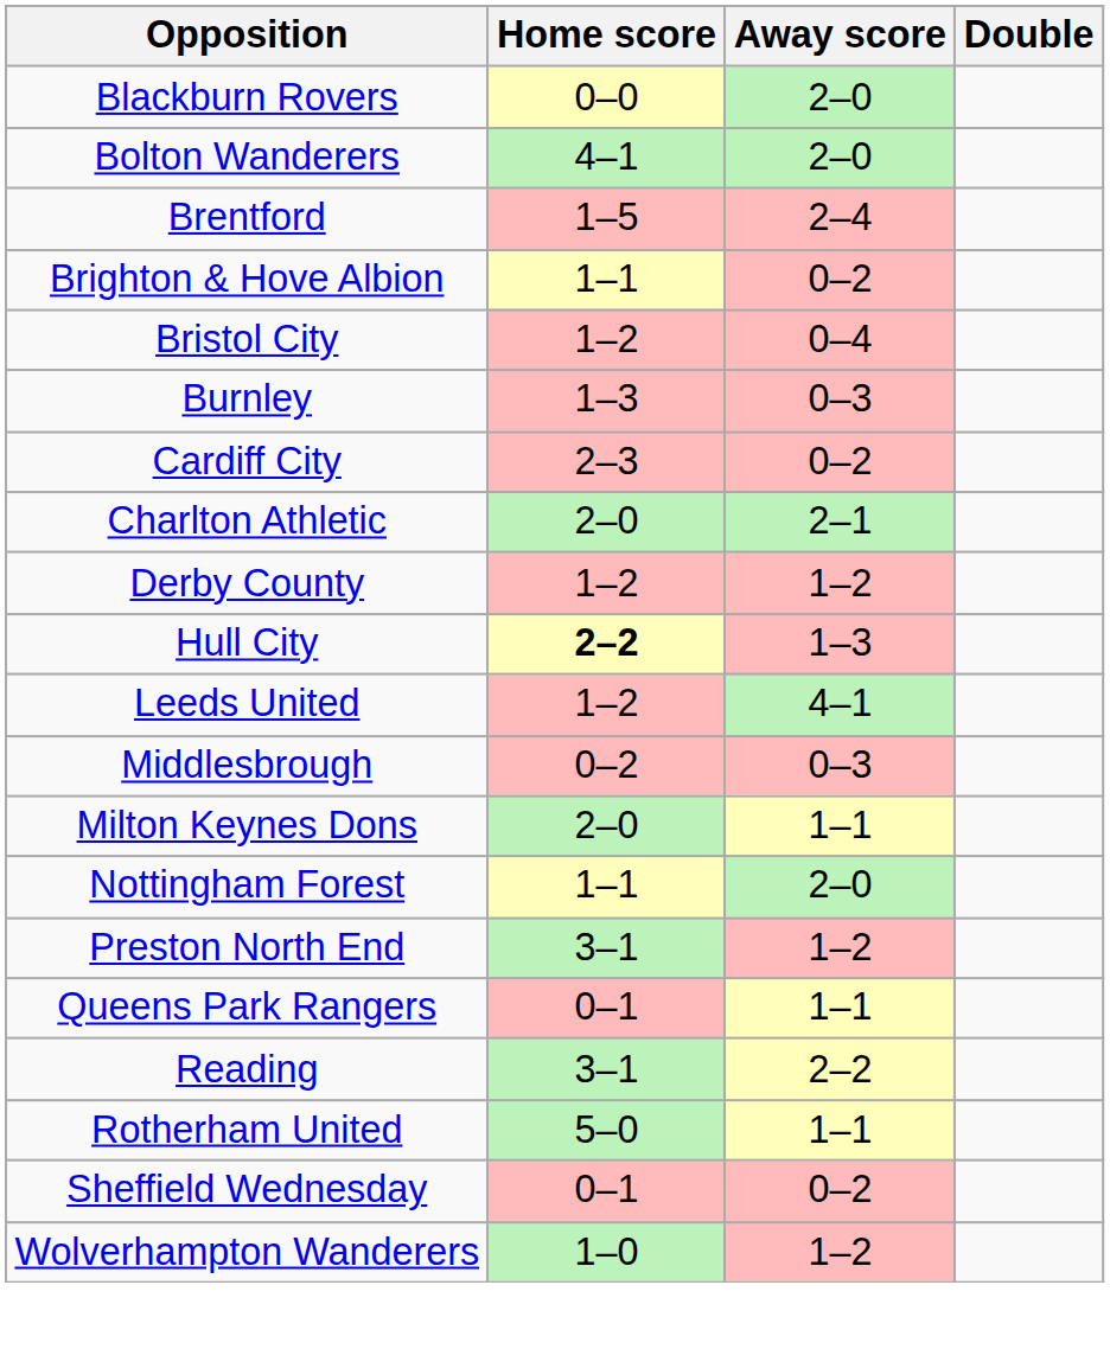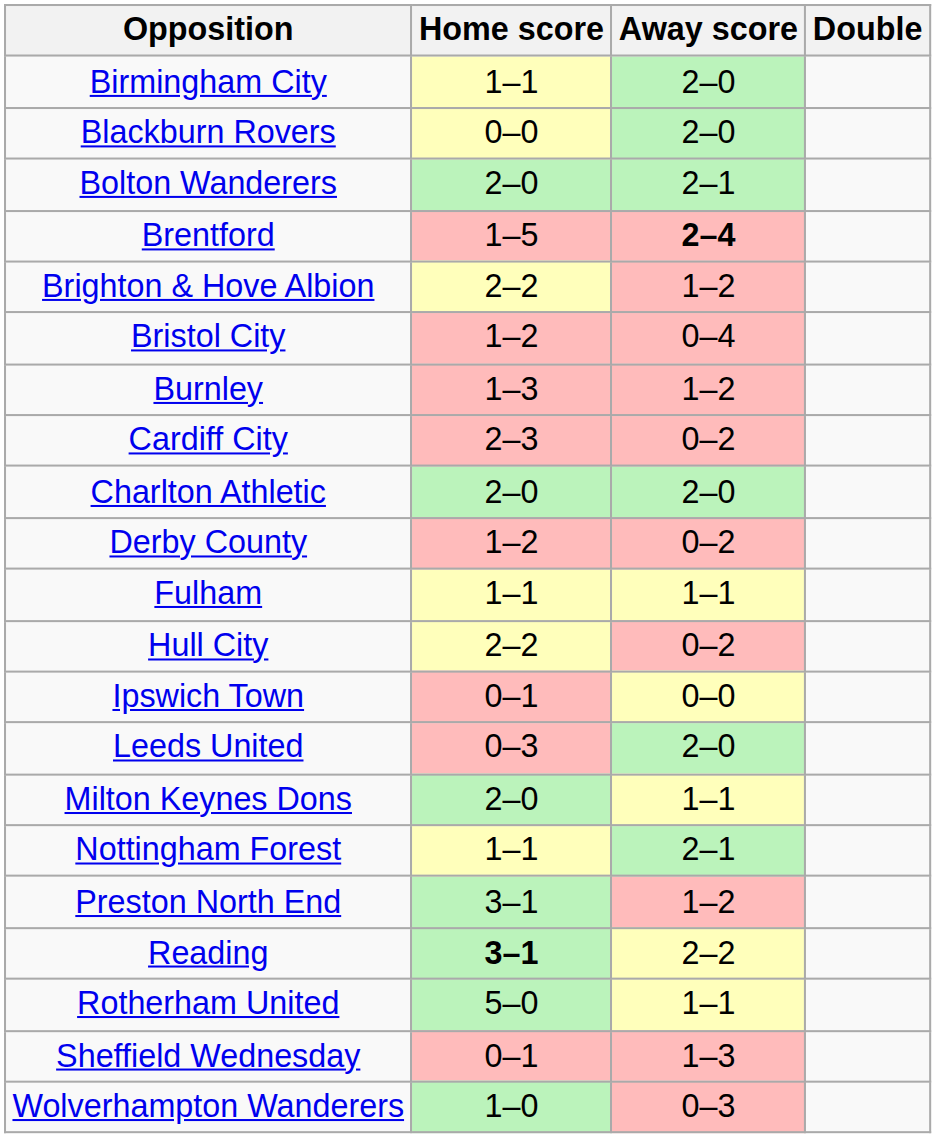+ row: Birmingham City | 1–1 | 2–0
Bolton Wanderers | Home score: 4–1 -> 2–0
Bolton Wanderers | Away score: 2–0 -> 2–1
Brentford | Away score: normal -> bold
Brighton & Hove Albion | Home score: 1–1 -> 2–2
Brighton & Hove Albion | Away score: 0–2 -> 1–2
Burnley | Away score: 0–3 -> 1–2
Charlton Athletic | Away score: 2–1 -> 2–0
Derby County | Away score: 1–2 -> 0–2
+ row: Fulham | 1–1 | 1–1
Hull City | Home score: bold -> normal
Hull City | Away score: 1–3 -> 0–2
+ row: Ipswich Town | 0–1 | 0–0
Leeds United | Home score: 1–2 -> 0–3
Leeds United | Away score: 4–1 -> 2–0
- row: Middlesbrough | 0–2 | 0–3
Nottingham Forest | Away score: 2–0 -> 2–1
- row: Queens Park Rangers | 0–1 | 1–1
Reading | Home score: normal -> bold
Sheffield Wednesday | Away score: 0–2 -> 1–3
Wolverhampton Wanderers | Away score: 1–2 -> 0–3
